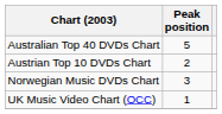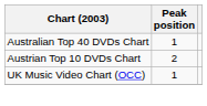Australian Top 40 DVDs Chart | Peak position: 5 -> 1
- row: Norwegian Music DVDs Chart | 3
